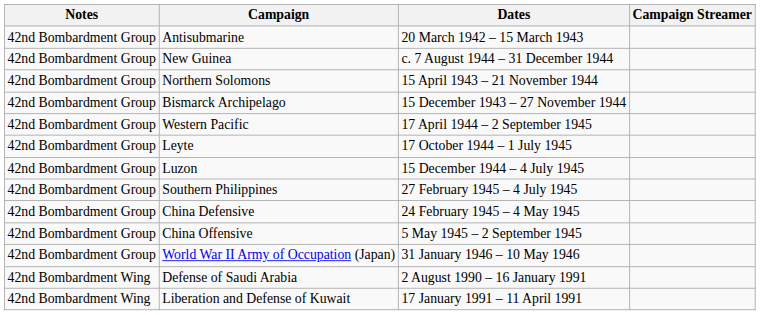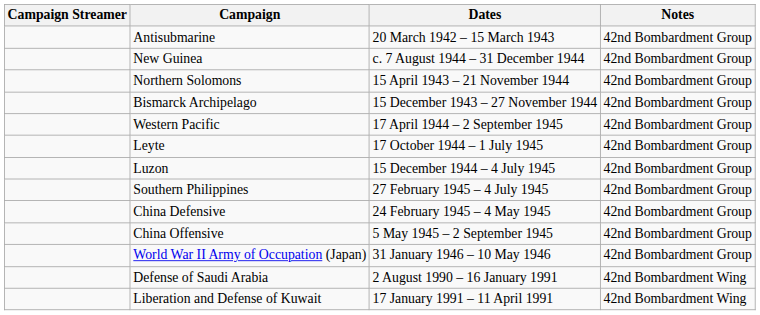columns swapped: Campaign Streamer <-> Notes
